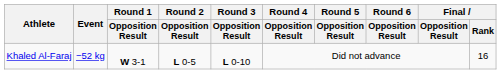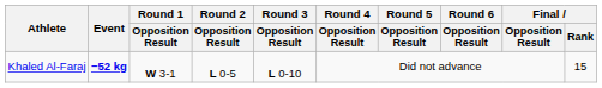Khaled Al-Faraj | Event: normal -> bold
Khaled Al-Faraj | Final / Rank: 16 -> 15
